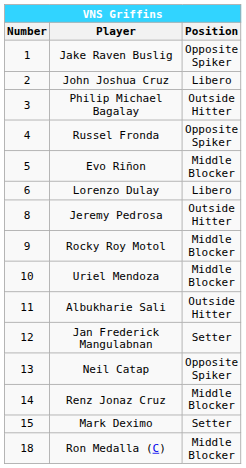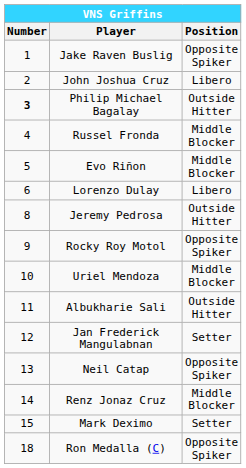Philip Michael Bagalay | Number: normal -> bold
Russel Fronda | Position: Opposite Spiker -> Middle Blocker
Rocky Roy Motol | Position: Middle Blocker -> Opposite Spiker
Ron Medalla (C) | Position: Middle Blocker -> Opposite Spiker
